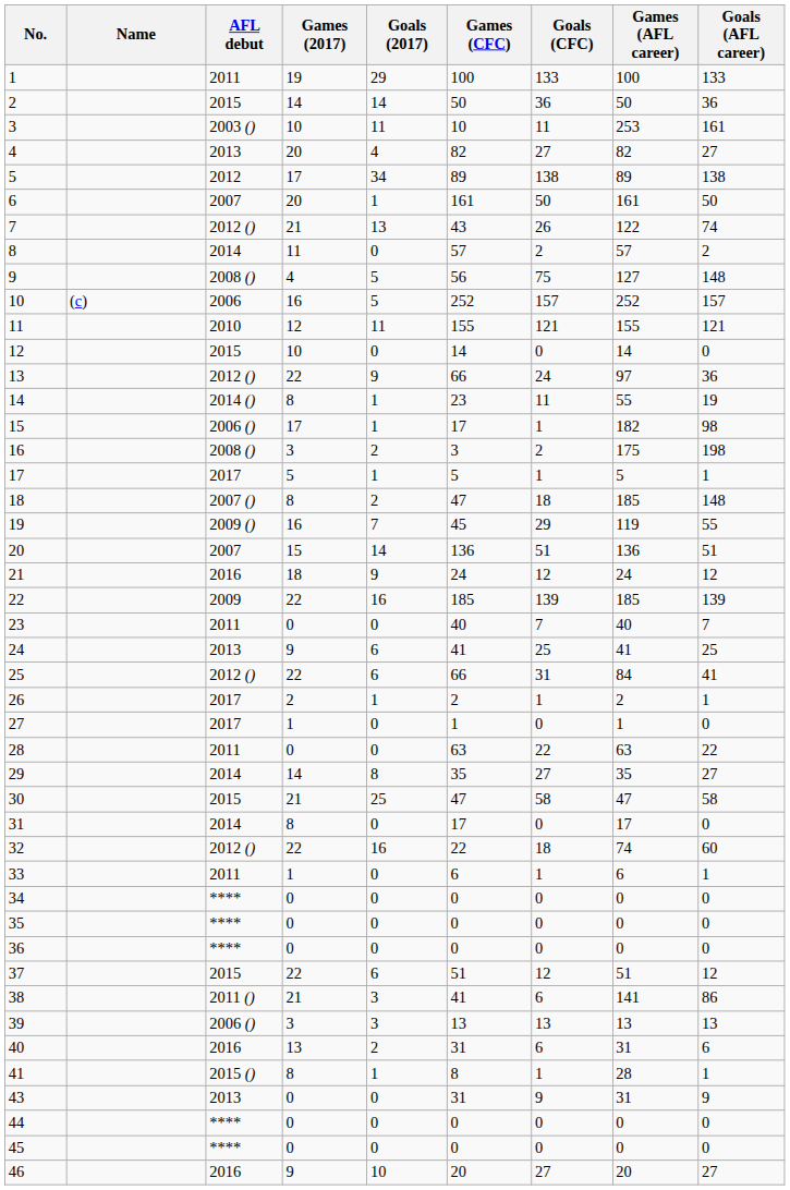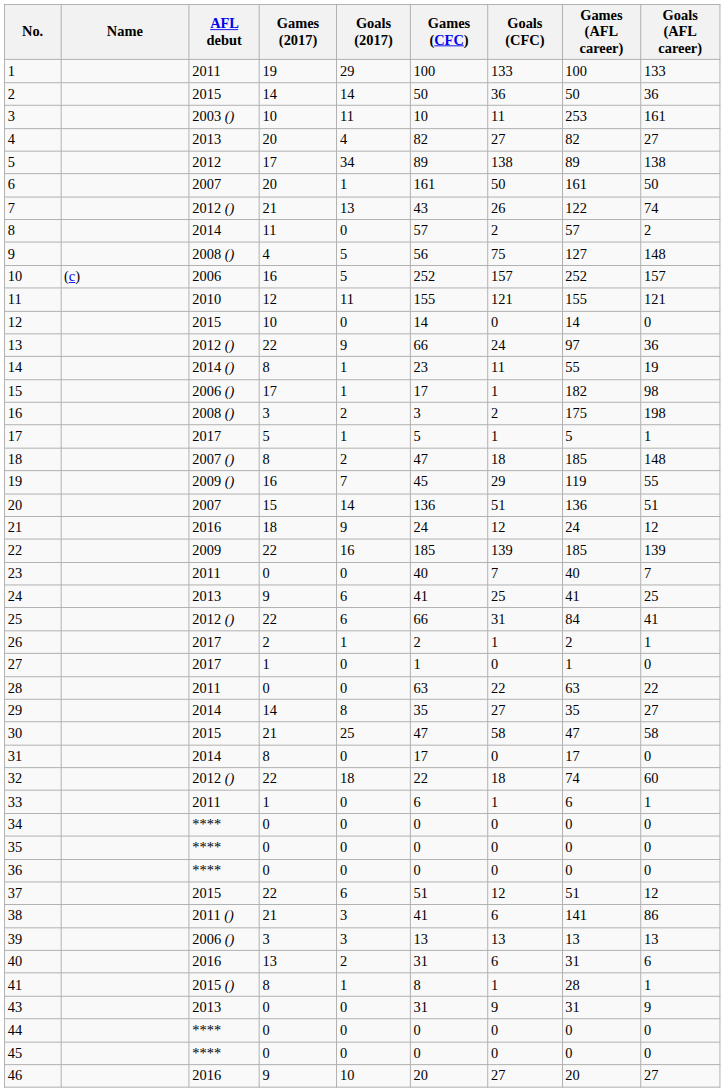32 | Goals (2017): 16 -> 18
